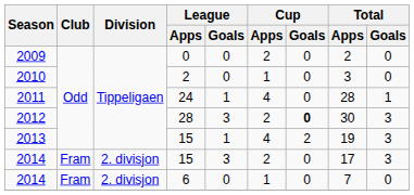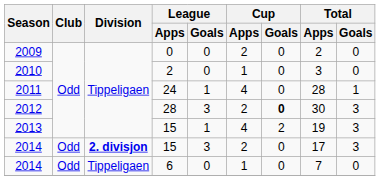2014 / 15 | Club: Fram -> Odd
2014 / 15 | Division: normal -> bold
2014 / 6 | Club: Fram -> Odd
2014 / 6 | Division: 2. divisjon -> Tippeligaen
